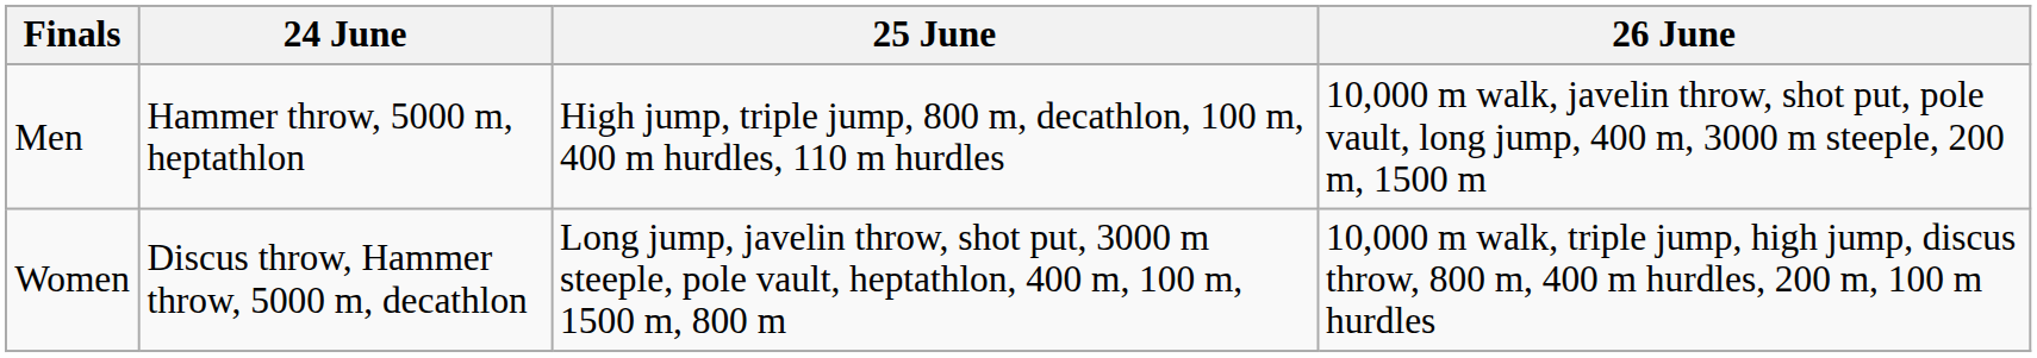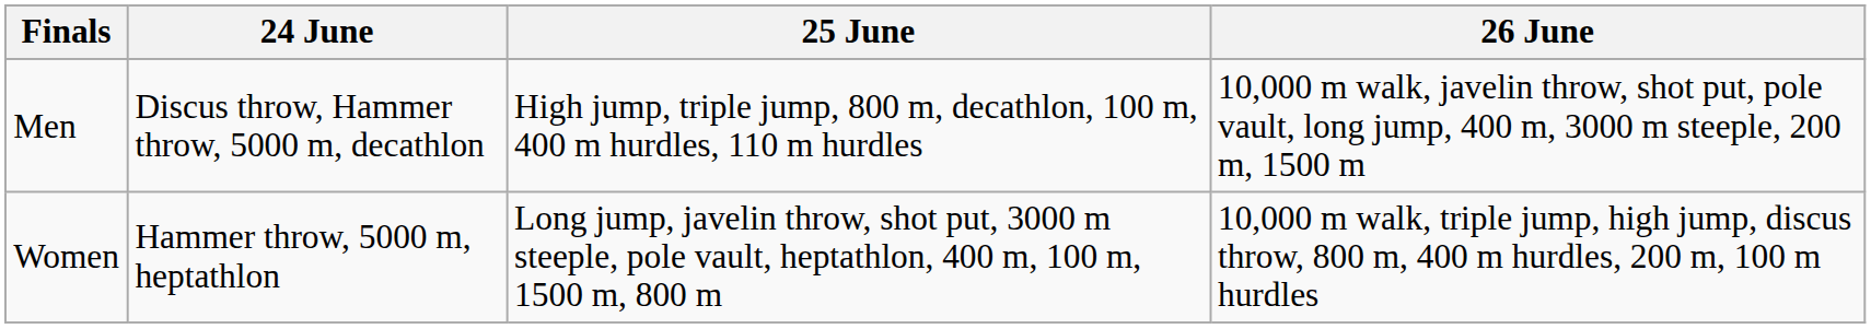Men | 24 June: Hammer throw, 5000 m, heptathlon -> Discus throw, Hammer throw, 5000 m, decathlon
Women | 24 June: Discus throw, Hammer throw, 5000 m, decathlon -> Hammer throw, 5000 m, heptathlon
